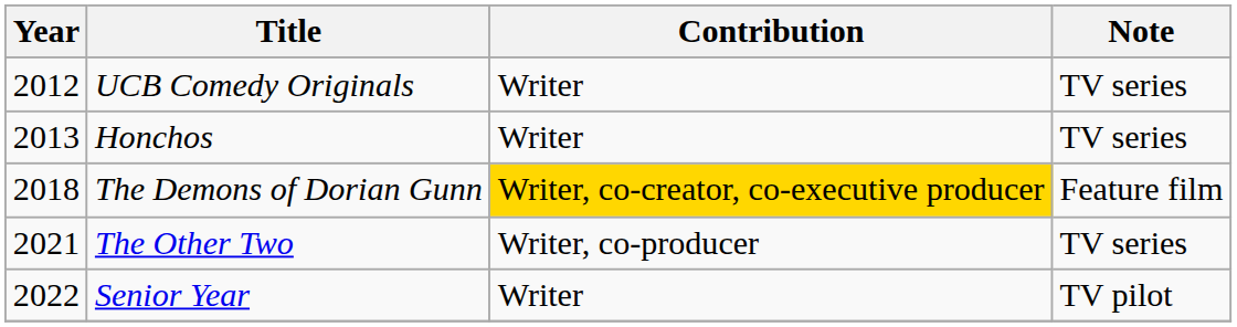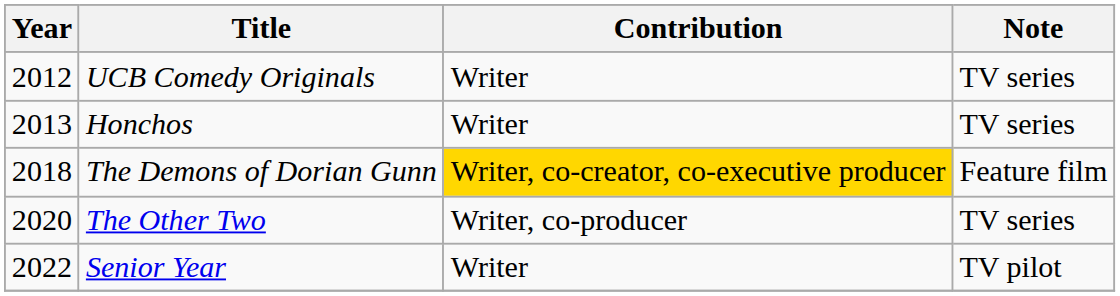The Other Two | Year: 2021 -> 2020
